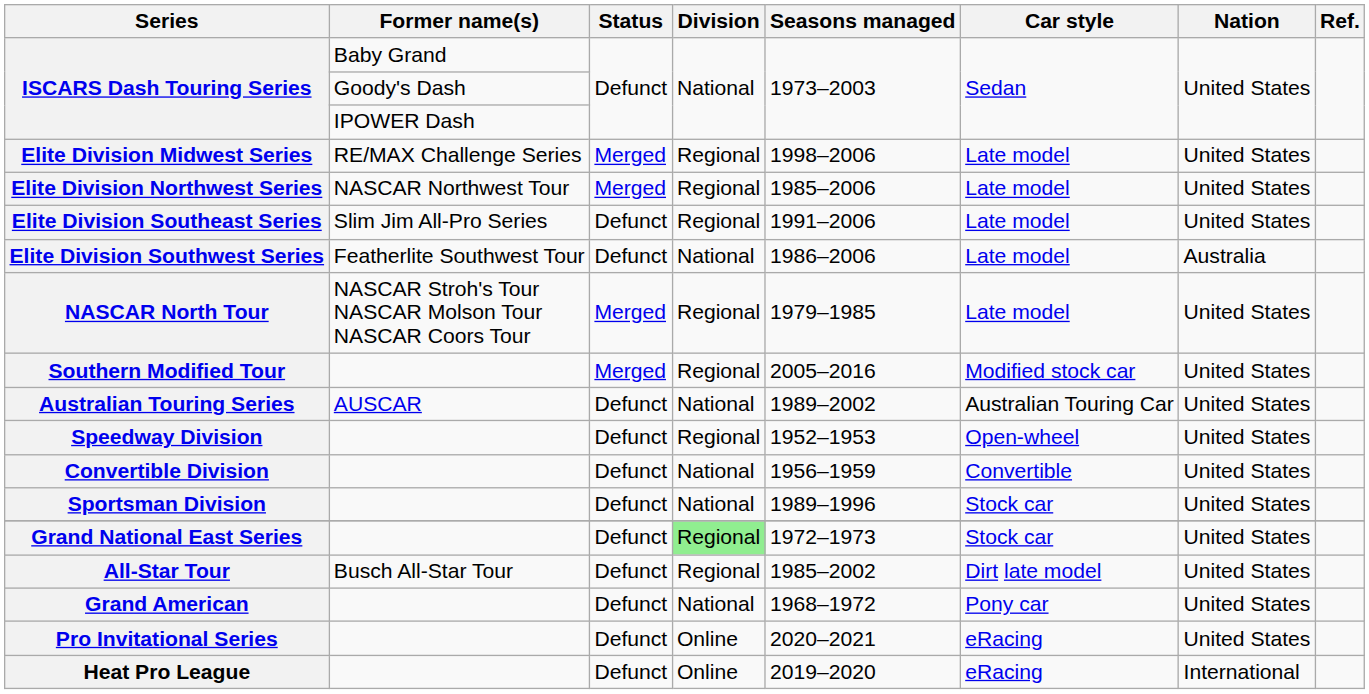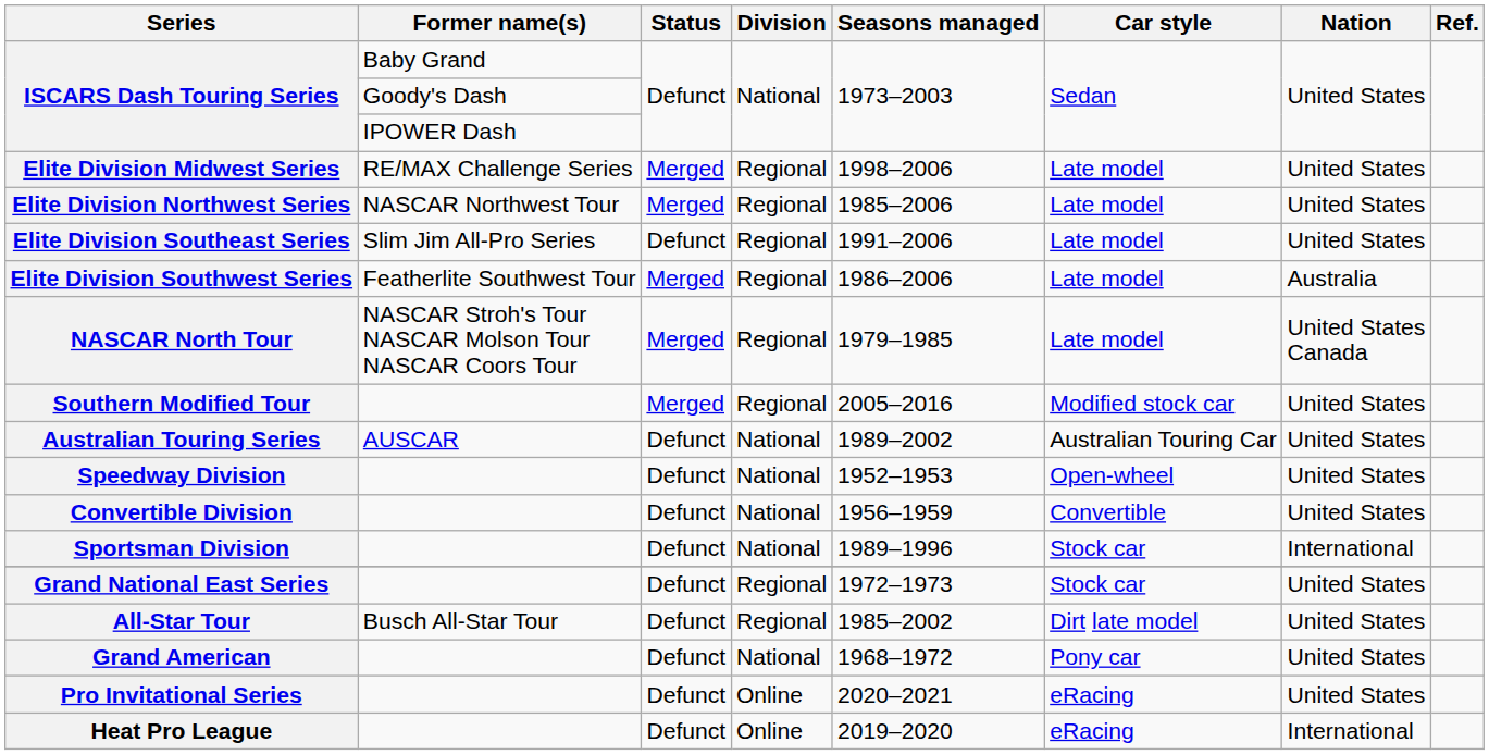Elite Division Southwest Series | Status: Defunct -> Merged
Elite Division Southwest Series | Division: National -> Regional
NASCAR North Tour | Nation: United States -> United States Canada
Speedway Division | Division: Regional -> National
Sportsman Division | Nation: United States -> International
Grand National East Series | Division: lightgreen background -> no background
